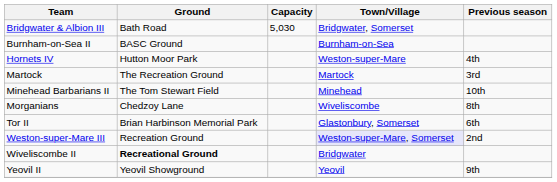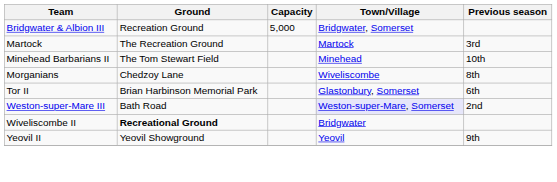Bridgwater & Albion III | Ground: Bath Road -> Recreation Ground
Bridgwater & Albion III | Capacity: 5,030 -> 5,000
- row: Burnham-on-Sea II | BASC Ground | Burnham-on-Sea
- row: Hornets IV | Hutton Moor Park | Weston-super-Mare | 4th
Weston-super-Mare III | Ground: Recreation Ground -> Bath Road
